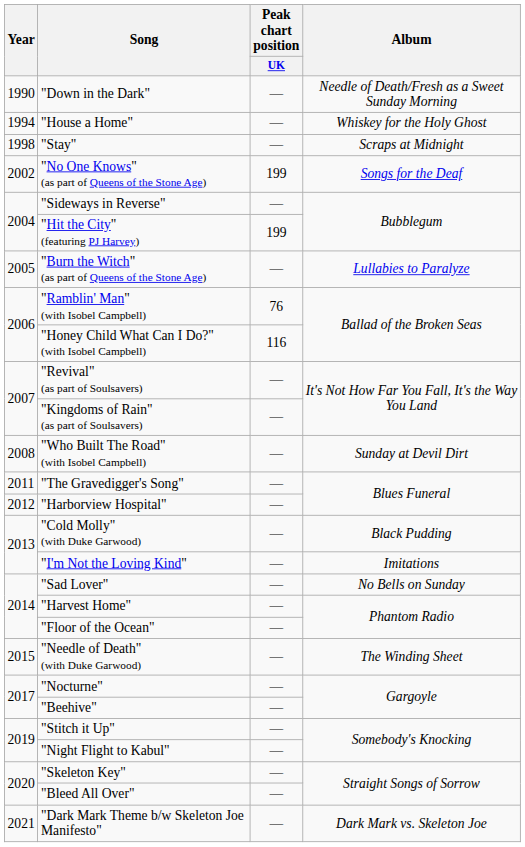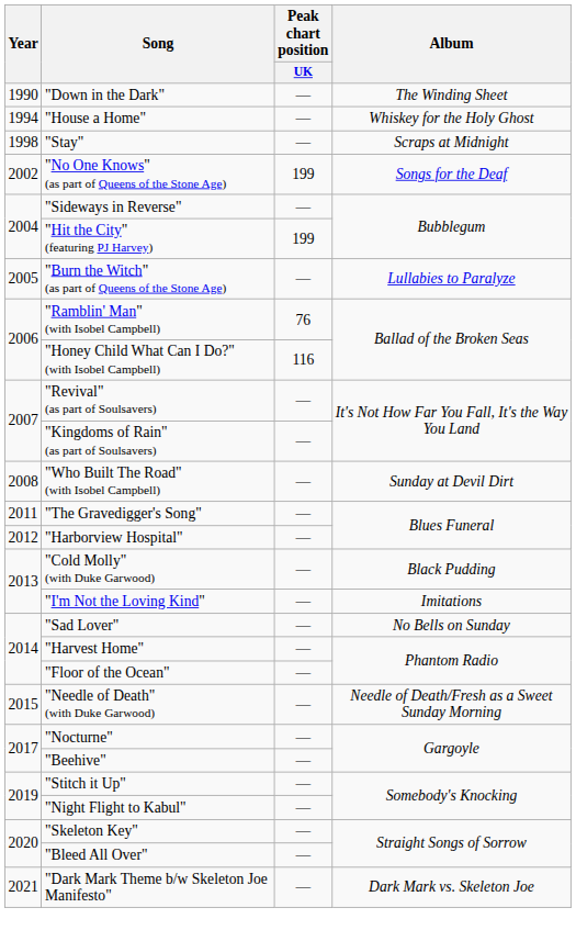"Down in the Dark" | Album: Needle of Death/Fresh as a Sweet Sunday Morning -> The Winding Sheet
"Needle of Death" (with Duke Garwood) | Album: The Winding Sheet -> Needle of Death/Fresh as a Sweet Sunday Morning
